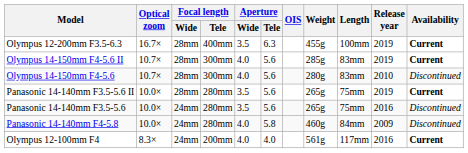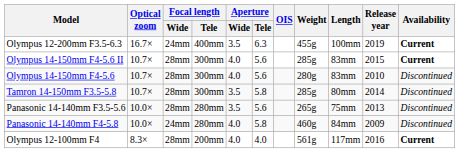Olympus 12-200mm F3.5-6.3 | Focal length / Wide: 28mm -> 24mm
Olympus 14-150mm F4-5.6 II | Release year: 2019 -> 2015
+ row: Tamron 14-150mm F3.5-5.8 | 10.7× | 28mm | 300mm | 3.5 | 5.8 | 285g | 80mm | 2014 | Discontinued
- row: Panasonic 14-140mm F3.5-5.6 II | 10.0× | 28mm | 280mm | 3.5 | 5.6 | 265g | 75mm | 2019 | Current
Panasonic 14-140mm F3.5-5.6 | Focal length / Wide: 24mm -> 28mm
Panasonic 14-140mm F3.5-5.6 | Release year: 2016 -> 2013
Olympus 12-100mm F4 | Focal length / Wide: 24mm -> 28mm
